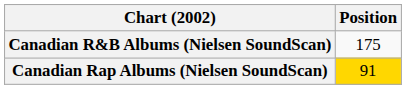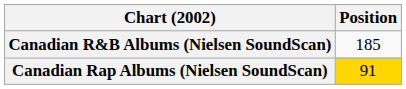Canadian R&B Albums (Nielsen SoundScan) | Position: 175 -> 185
